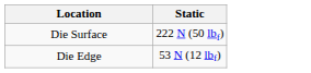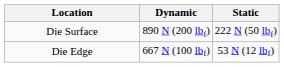+ column: Dynamic | 890 N (200 lbf) | 667 N (100 lbf)
